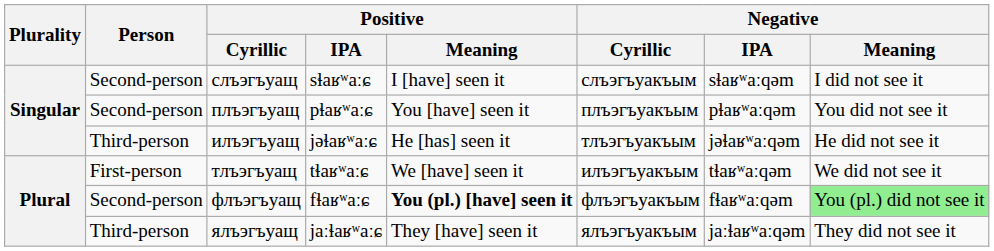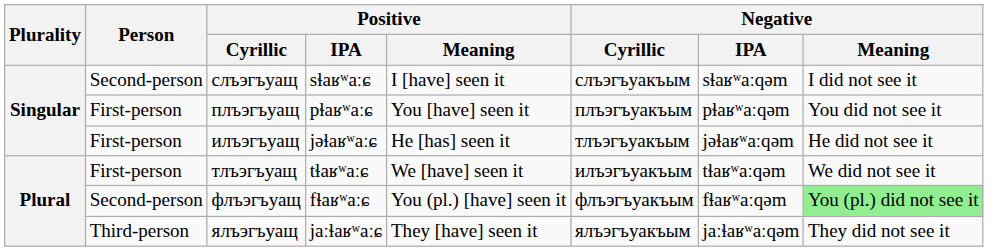плъэгъуащ | Person: Second-person -> First-person
илъэгъуащ | Person: Third-person -> First-person
флъэгъуащ | Positive / Meaning: bold -> normal
